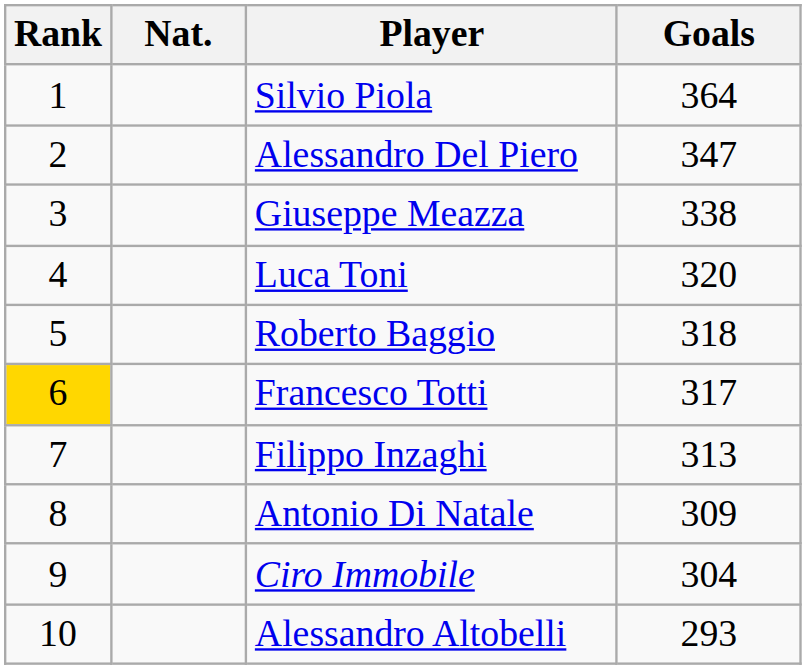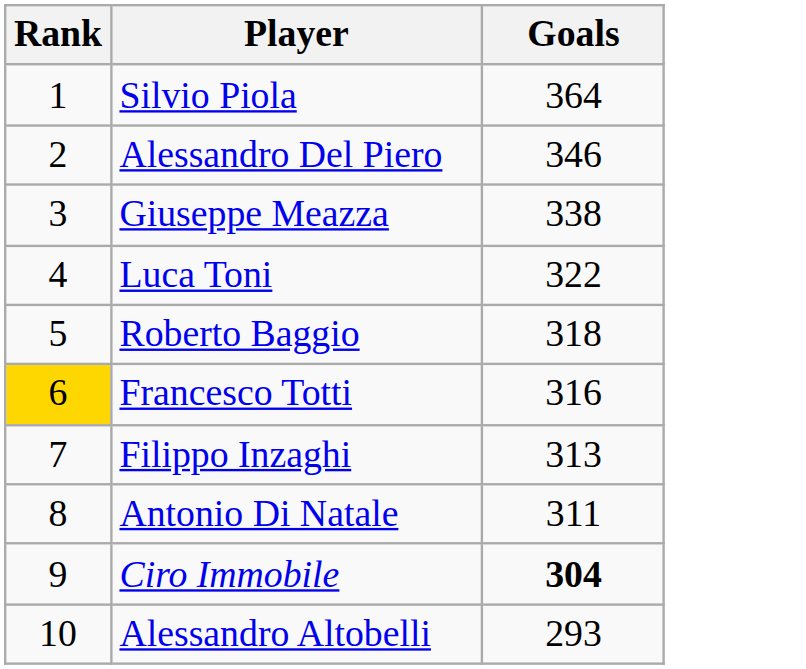- column: Nat.
Alessandro Del Piero | Goals: 347 -> 346
Luca Toni | Goals: 320 -> 322
Francesco Totti | Goals: 317 -> 316
Antonio Di Natale | Goals: 309 -> 311
Ciro Immobile | Goals: normal -> bold
